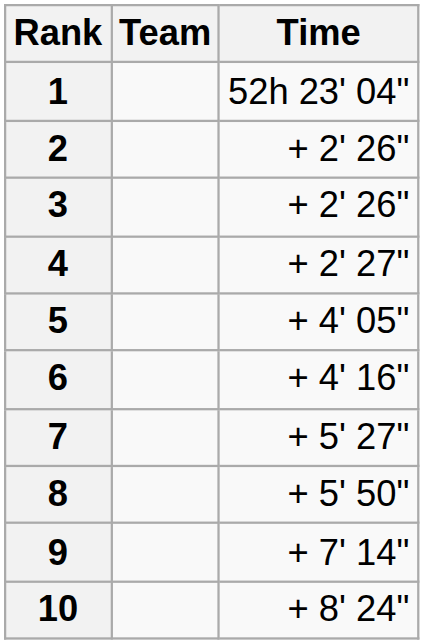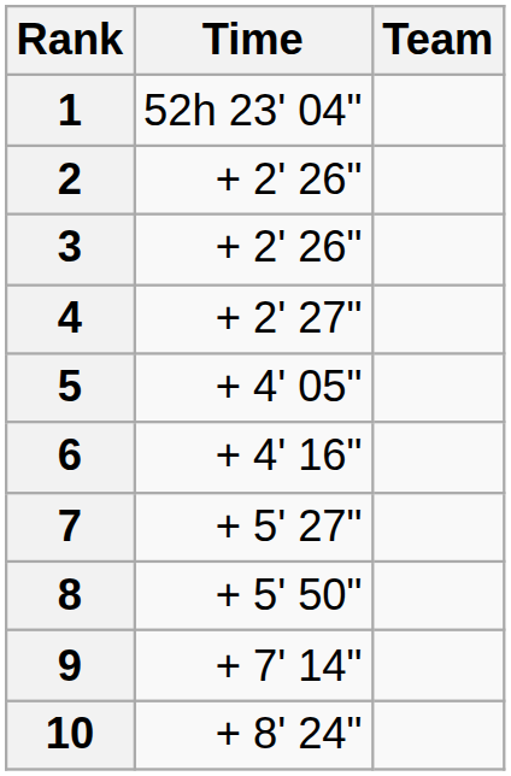columns swapped: Team <-> Time
